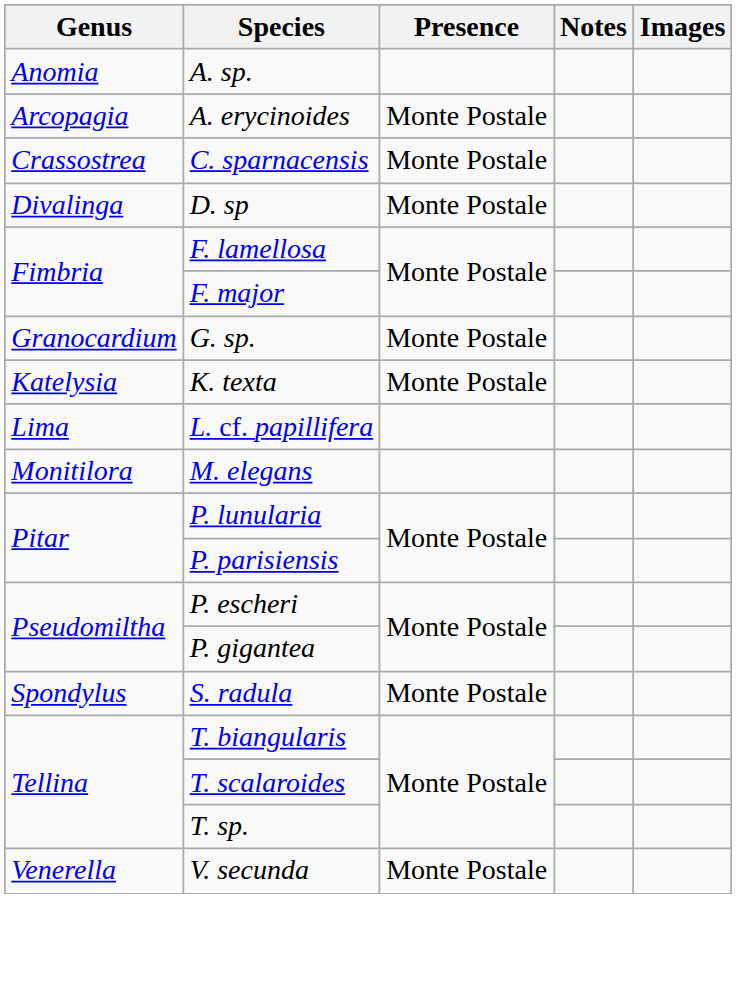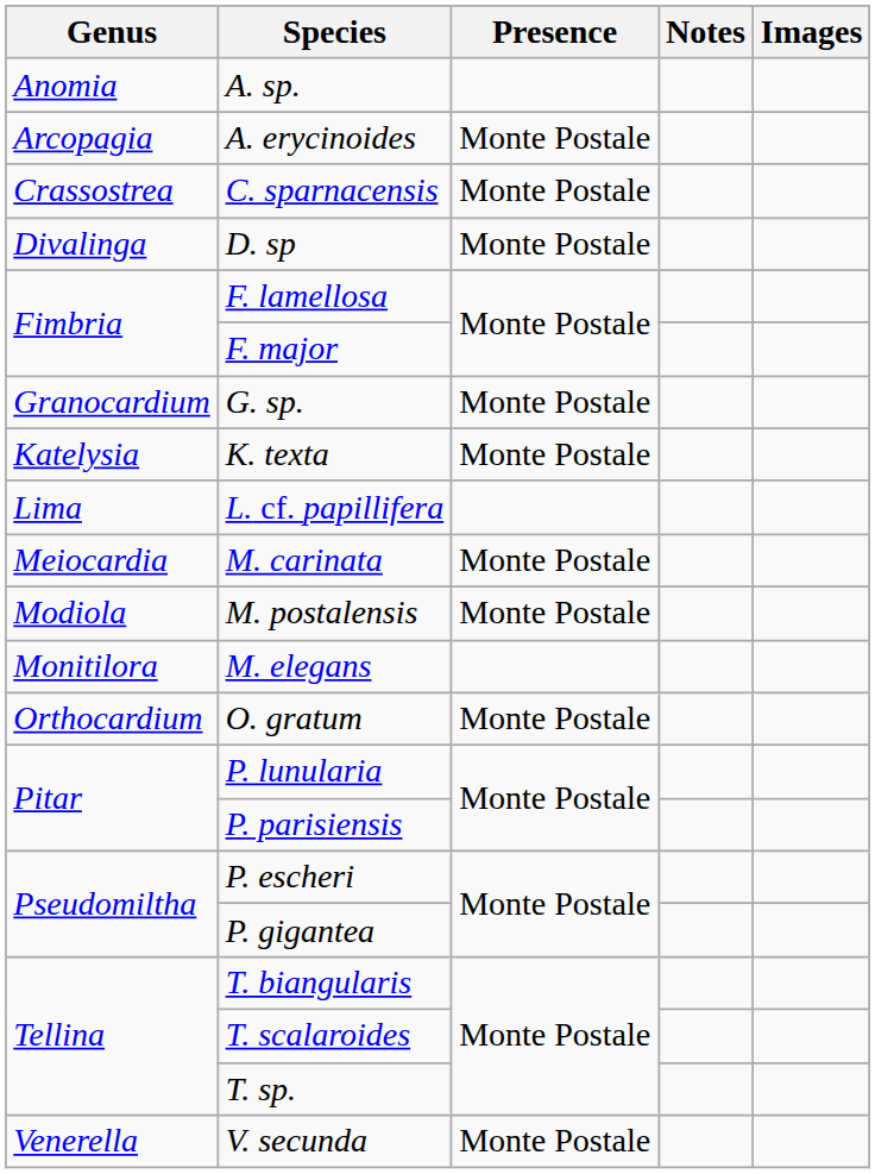+ row: Meiocardia | M. carinata | Monte Postale
+ row: Modiola | M. postalensis | Monte Postale
+ row: Orthocardium | O. gratum | Monte Postale
- row: Spondylus | S. radula | Monte Postale
